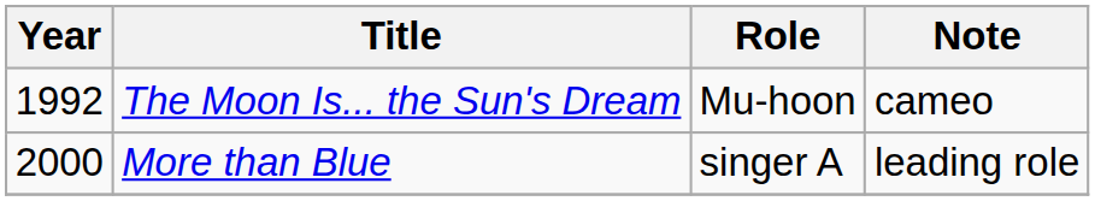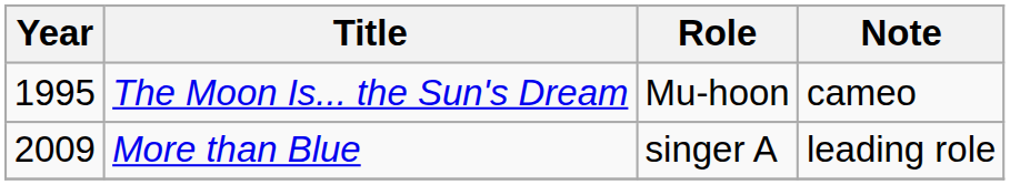The Moon Is... the Sun's Dream | Year: 1992 -> 1995
More than Blue | Year: 2000 -> 2009
